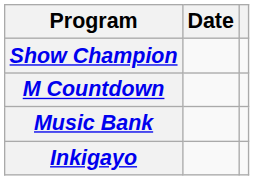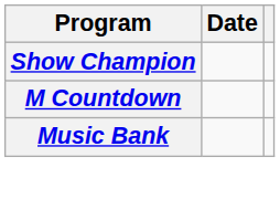- row: Inkigayo
